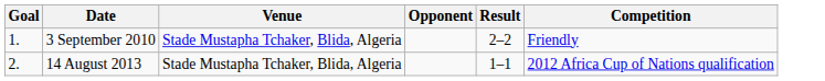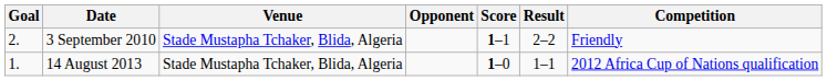+ column: Score | 1–1 | 1–0
3 September 2010 | Goal: 1. -> 2.
14 August 2013 | Goal: 2. -> 1.
